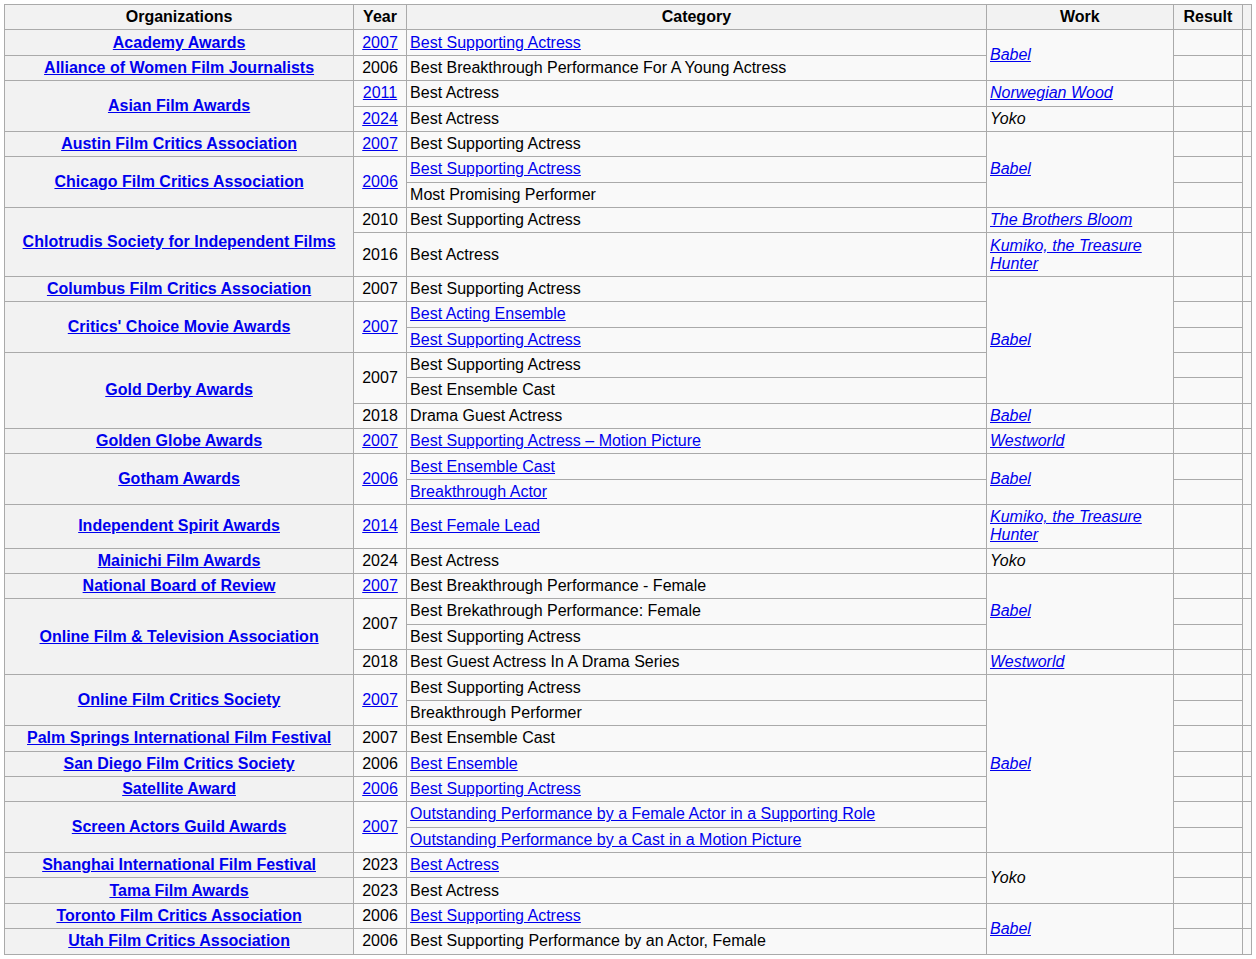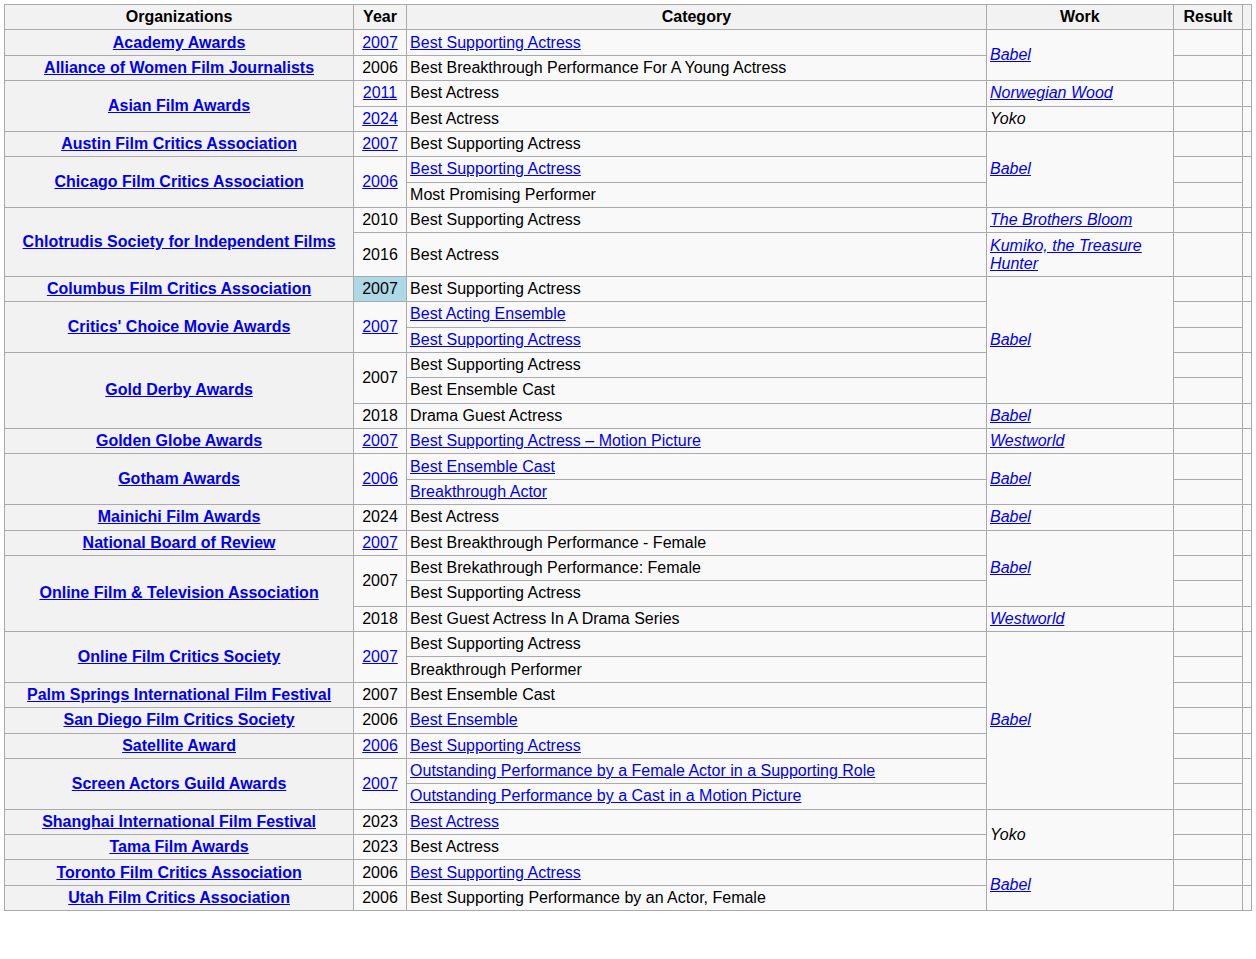Columbus Film Critics Association | Year: no background -> lightblue background
- row: Independent Spirit Awards | 2014 | Best Female Lead | Kumiko, the Treasure Hunter
Mainichi Film Awards | Work: Yoko -> Babel
